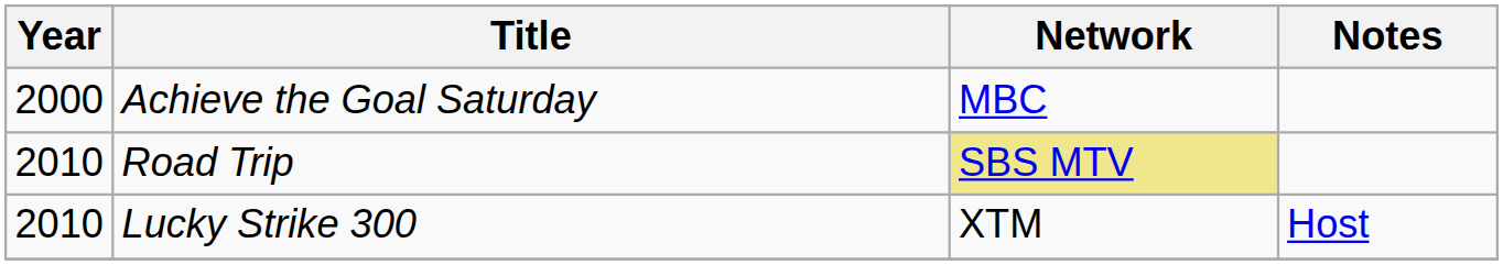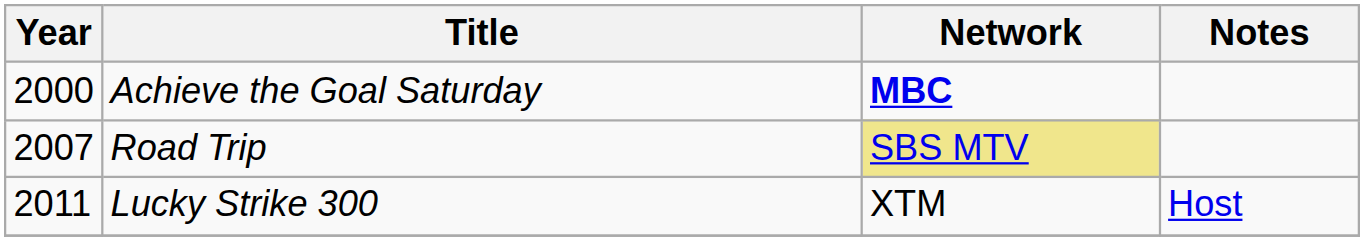Achieve the Goal Saturday | Network: normal -> bold
Road Trip | Year: 2010 -> 2007
Lucky Strike 300 | Year: 2010 -> 2011
